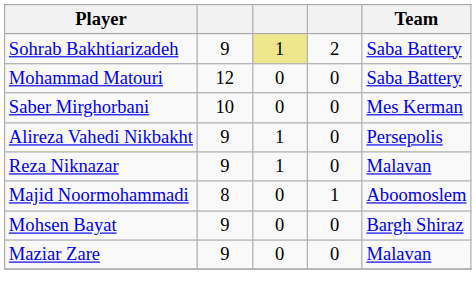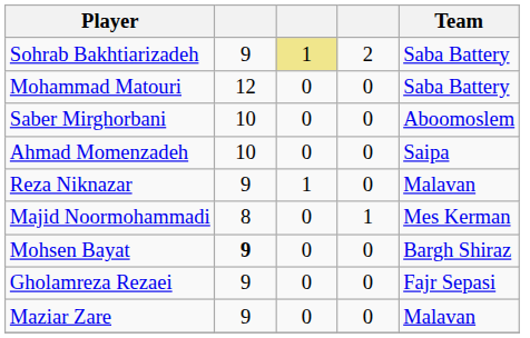Saber Mirghorbani | Team: Mes Kerman -> Aboomoslem
+ row: Ahmad Momenzadeh | 10 | 0 | 0 | Saipa
- row: Alireza Vahedi Nikbakht | 9 | 1 | 0 | Persepolis
Majid Noormohammadi | Team: Aboomoslem -> Mes Kerman
Mohsen Bayat | column 2: normal -> bold
+ row: Gholamreza Rezaei | 9 | 0 | 0 | Fajr Sepasi
